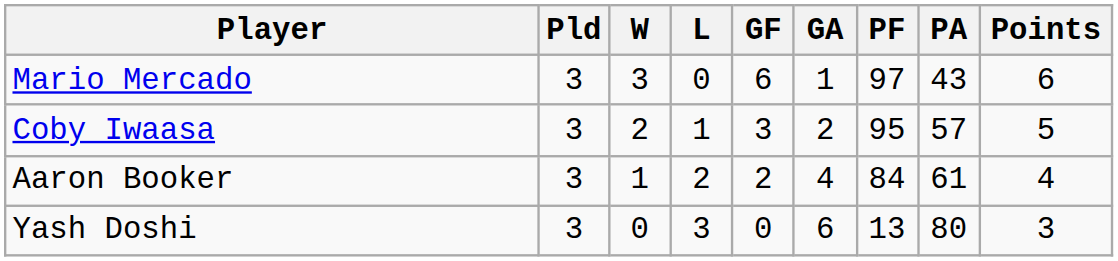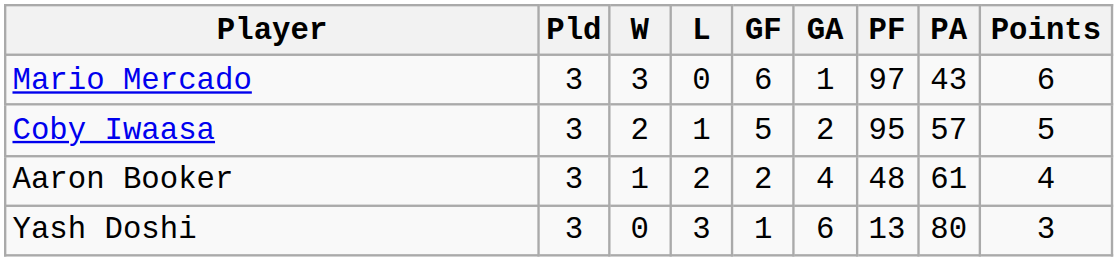Coby Iwaasa | GF: 3 -> 5
Aaron Booker | PF: 84 -> 48
Yash Doshi | GF: 0 -> 1
